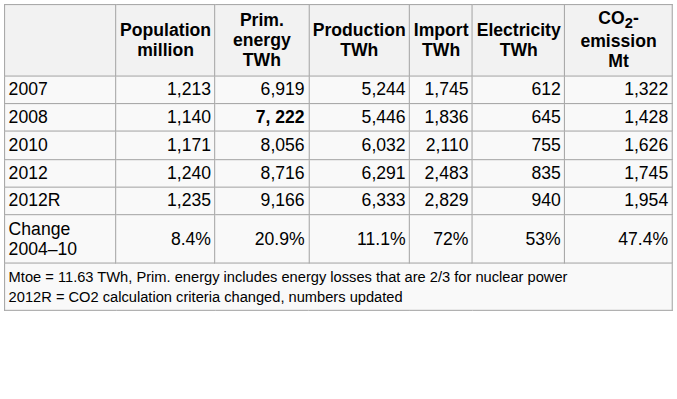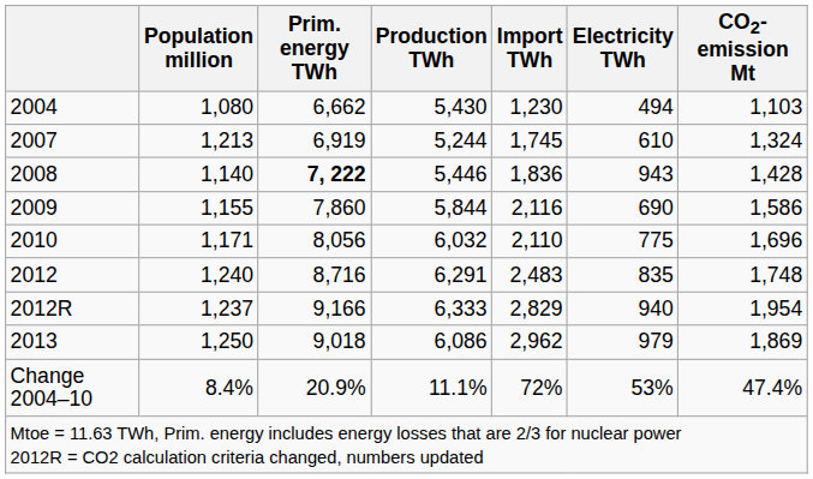+ row: 2004 | 1,080 | 6,662 | 5,430 | 1,230 | 494 | 1,103
2007 | Electricity TWh: 612 -> 610
2007 | CO2-emission Mt: 1,322 -> 1,324
2008 | Electricity TWh: 645 -> 943
+ row: 2009 | 1,155 | 7,860 | 5,844 | 2,116 | 690 | 1,586
2010 | Electricity TWh: 755 -> 775
2010 | CO2-emission Mt: 1,626 -> 1,696
2012 | CO2-emission Mt: 1,745 -> 1,748
2012R | Population million: 1,235 -> 1,237
+ row: 2013 | 1,250 | 9,018 | 6,086 | 2,962 | 979 | 1,869
